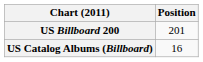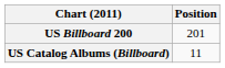US Catalog Albums (Billboard) | Position: 16 -> 11
